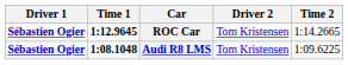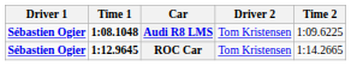rows swapped: ROC Car <-> Audi R8 LMS
